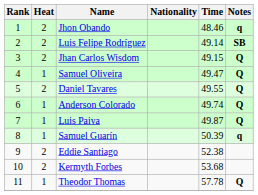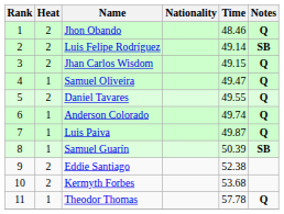Jhon Obando | Notes: q -> Q
Samuel Guarín | Notes: q -> SB
